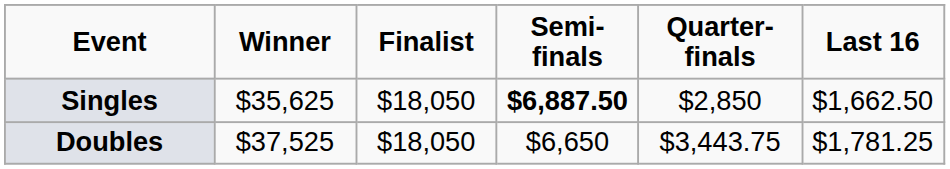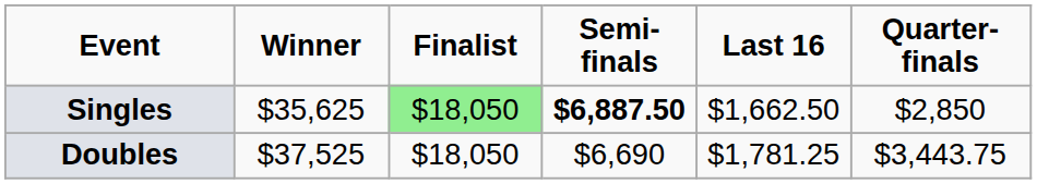columns swapped: Quarter-finals <-> Last 16
Singles | Finalist: no background -> lightgreen background
Doubles | Semi-finals: $6,650 -> $6,690
